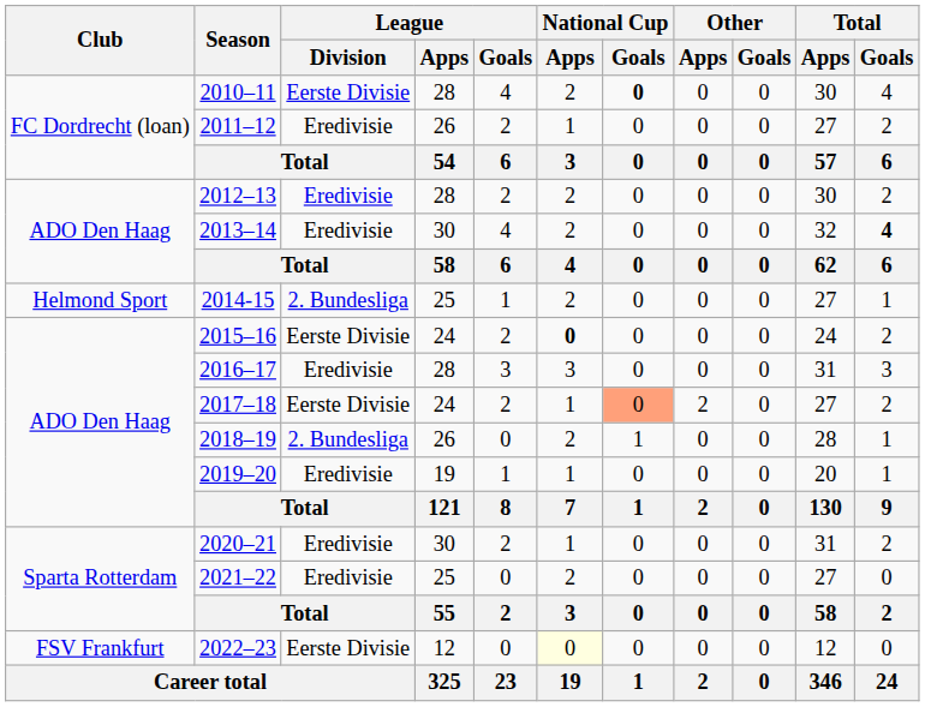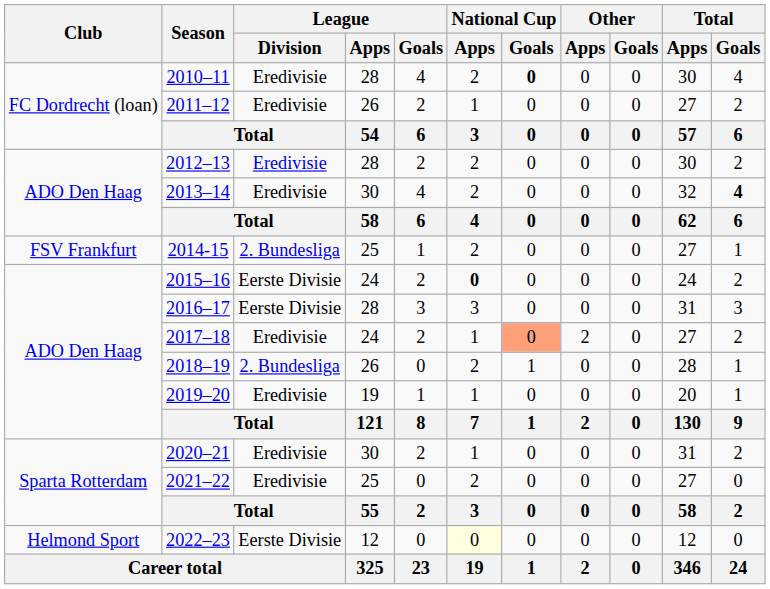2010–11 | League / Division: Eerste Divisie -> Eredivisie
2014-15 | Club: Helmond Sport -> FSV Frankfurt
2016–17 | League / Division: Eredivisie -> Eerste Divisie
2017–18 | League / Division: Eerste Divisie -> Eredivisie
2022–23 | Club: FSV Frankfurt -> Helmond Sport
